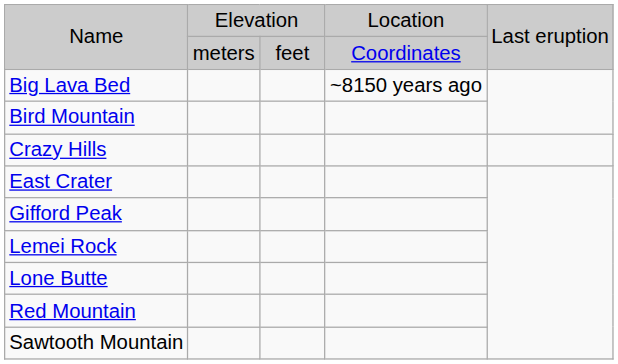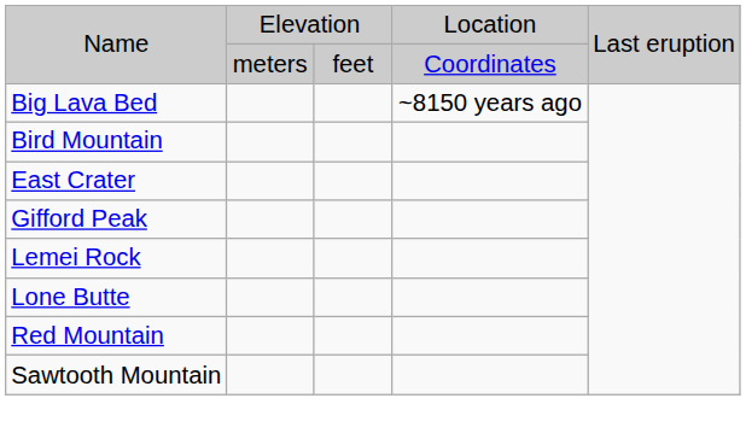- row: Crazy Hills
